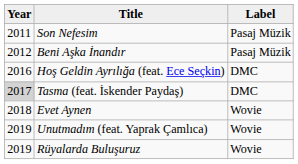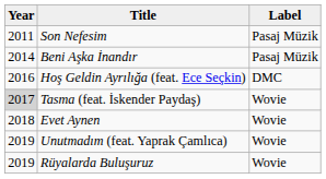Beni Aşka İnandır | Year: 2012 -> 2014
Tasma (feat. İskender Paydaş) | Label: DMC -> Wovie
